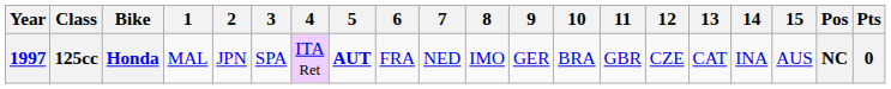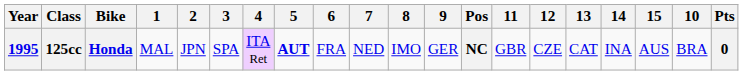columns swapped: 10 <-> Pos
125cc | Year: 1997 -> 1995
